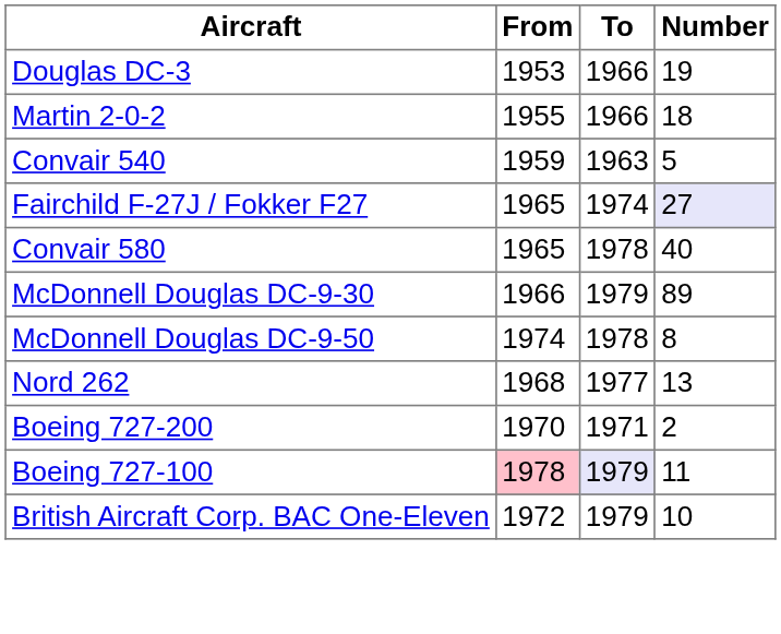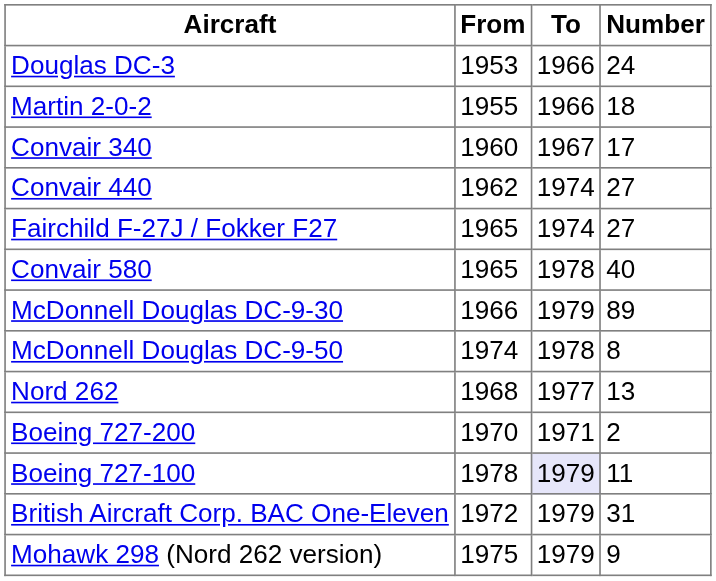Douglas DC-3 | Number: 19 -> 24
- row: Convair 540 | 1959 | 1963 | 5
+ row: Convair 340 | 1960 | 1967 | 17
+ row: Convair 440 | 1962 | 1974 | 27
Fairchild F-27J / Fokker F27 | Number: lavender background -> no background
Boeing 727-100 | From: pink background -> no background
British Aircraft Corp. BAC One-Eleven | Number: 10 -> 31
+ row: Mohawk 298 (Nord 262 version) | 1975 | 1979 | 9
